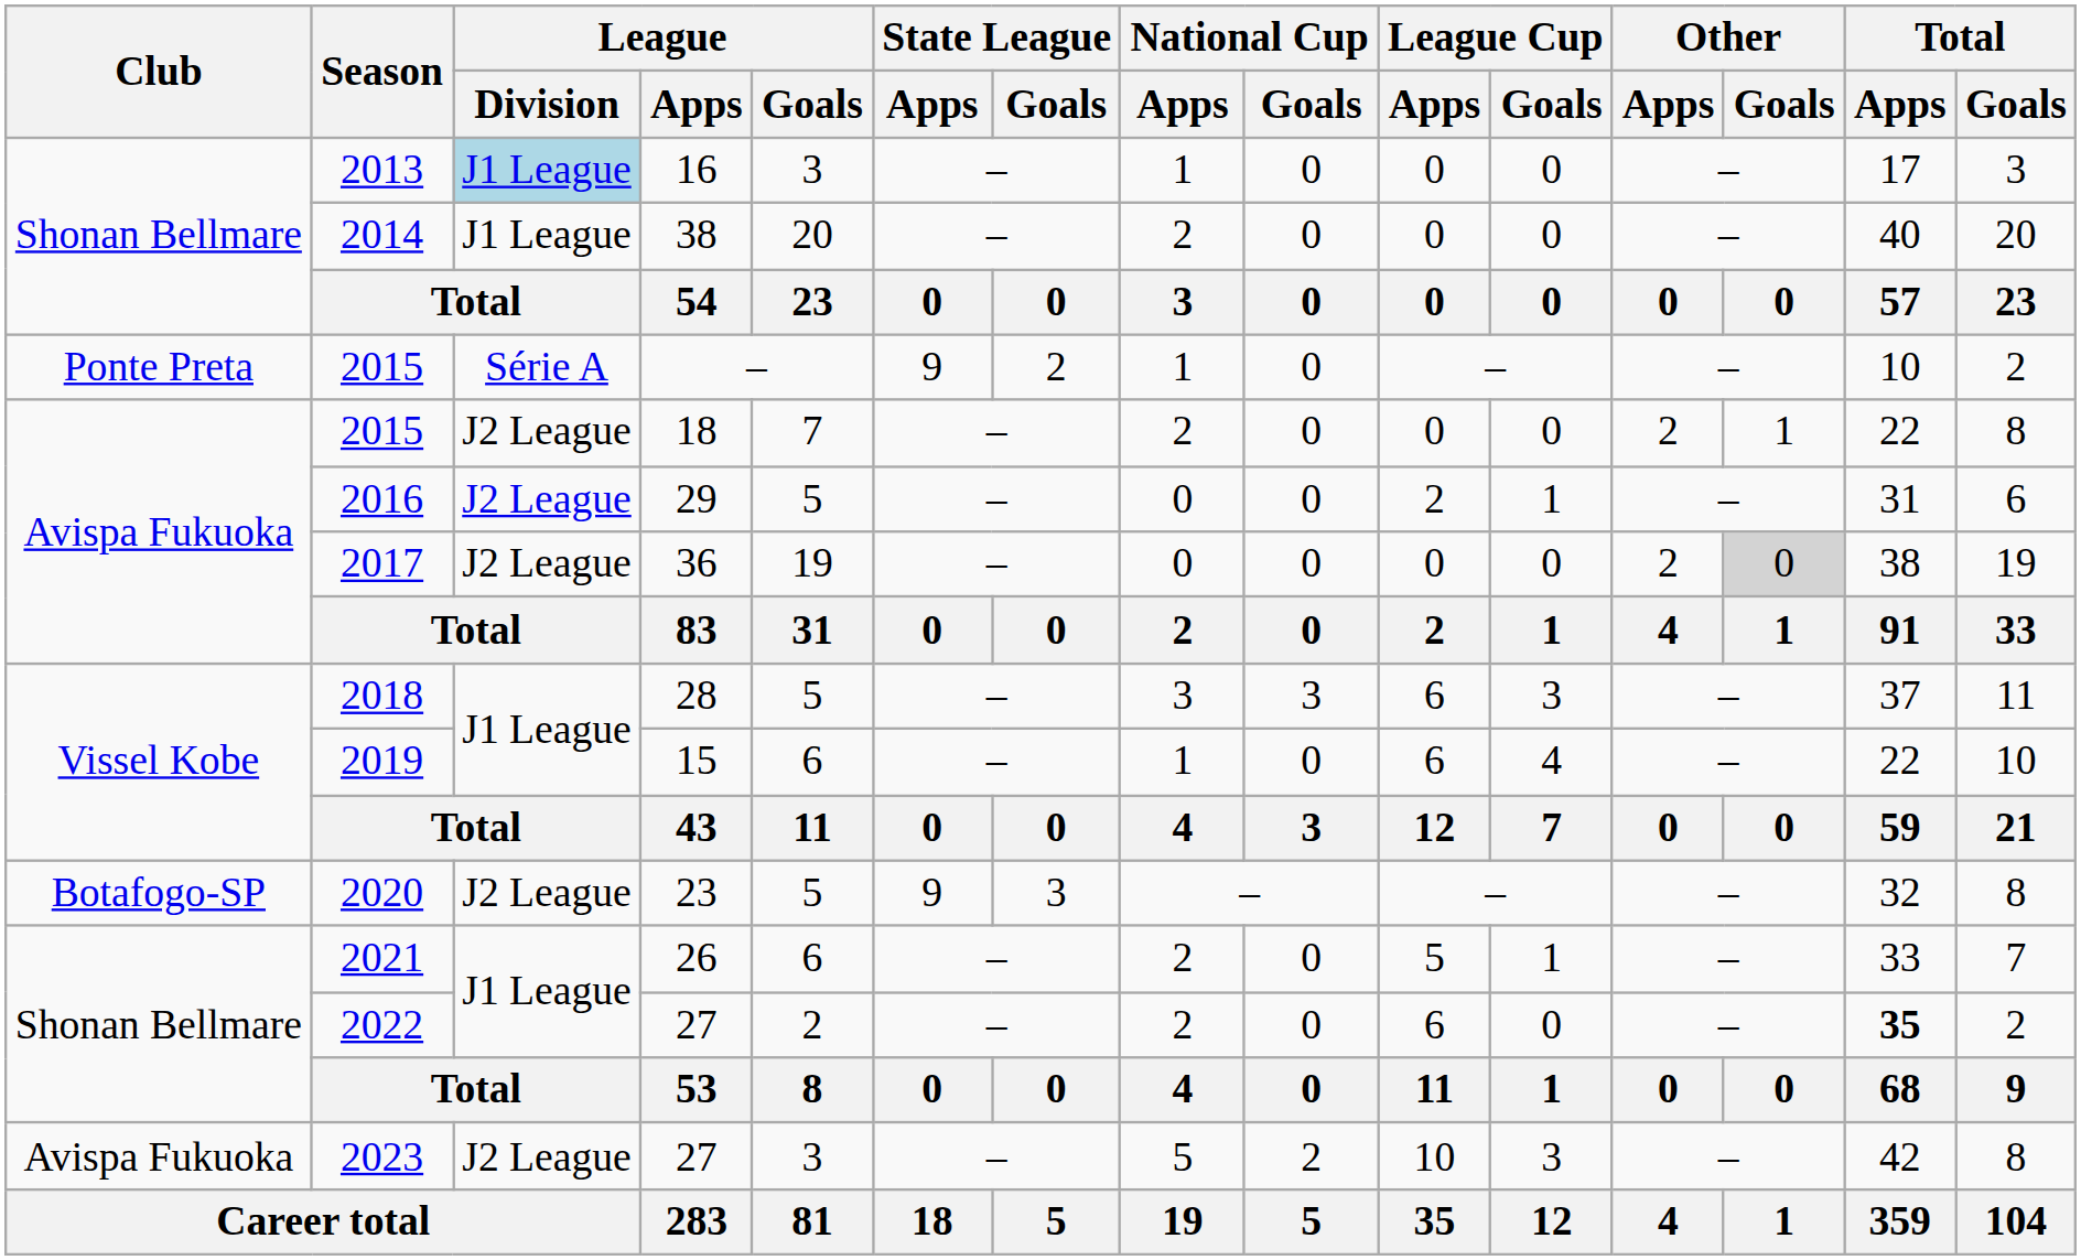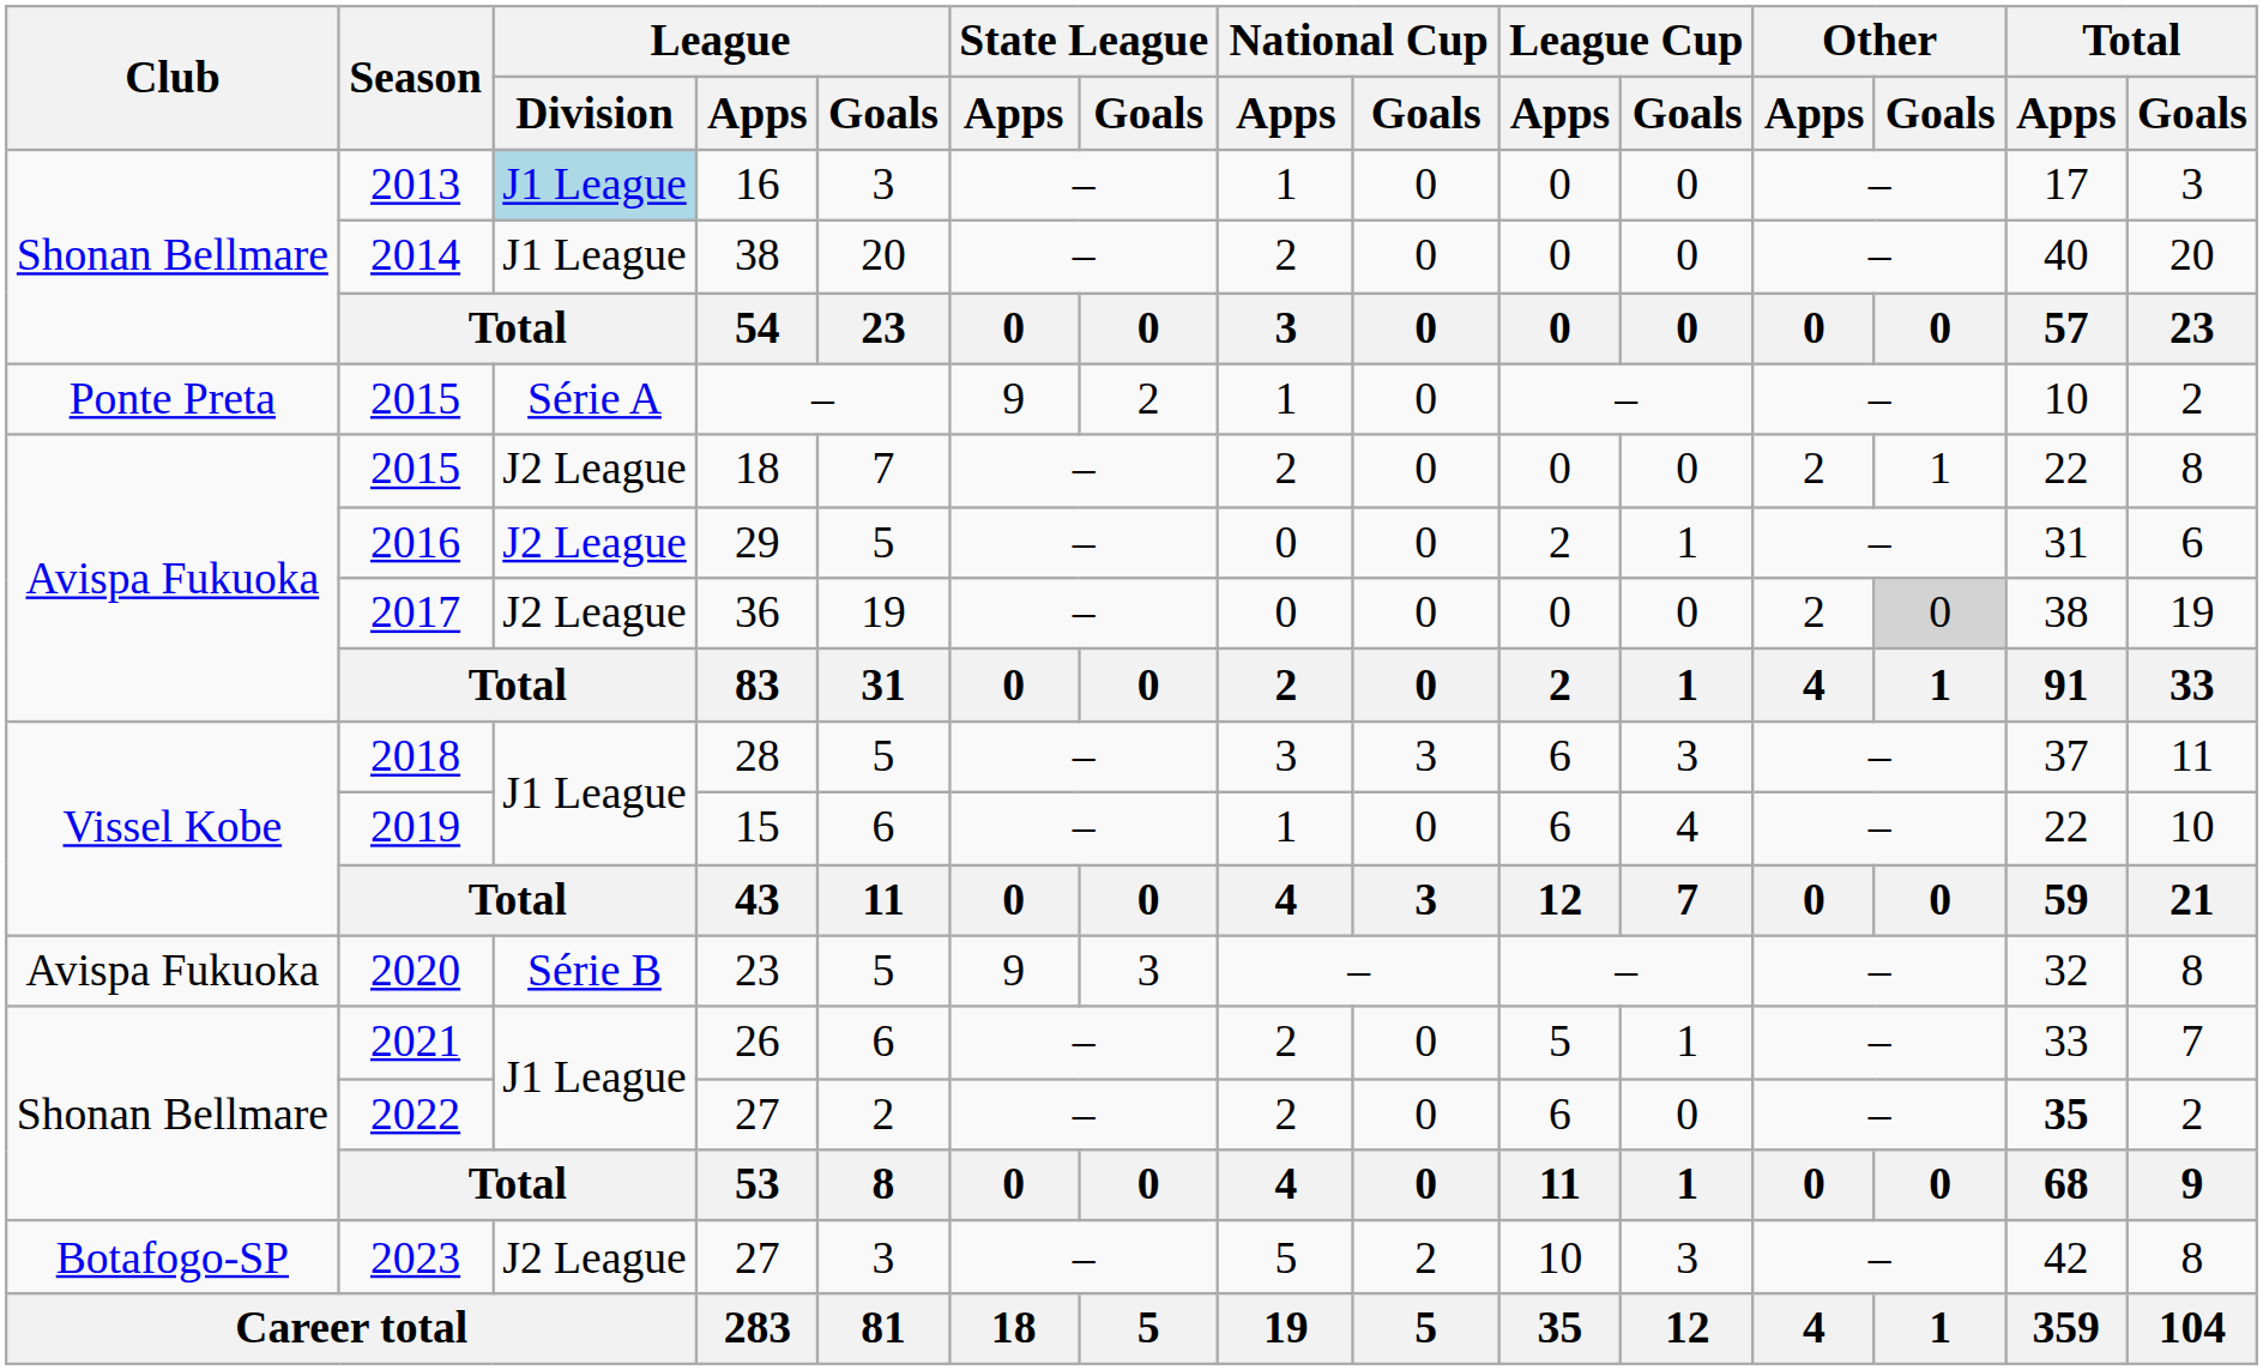2020 | Club: Botafogo-SP -> Avispa Fukuoka
2020 | League / Division: J2 League -> Série B
2023 | Club: Avispa Fukuoka -> Botafogo-SP
